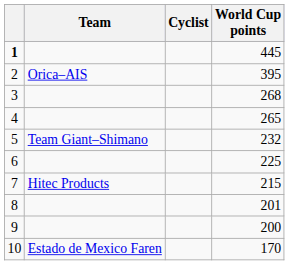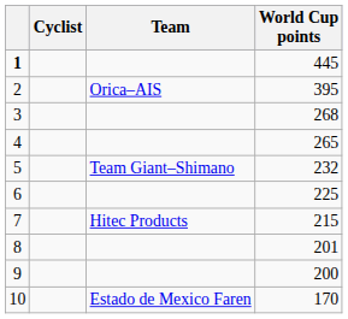columns swapped: Cyclist <-> Team
